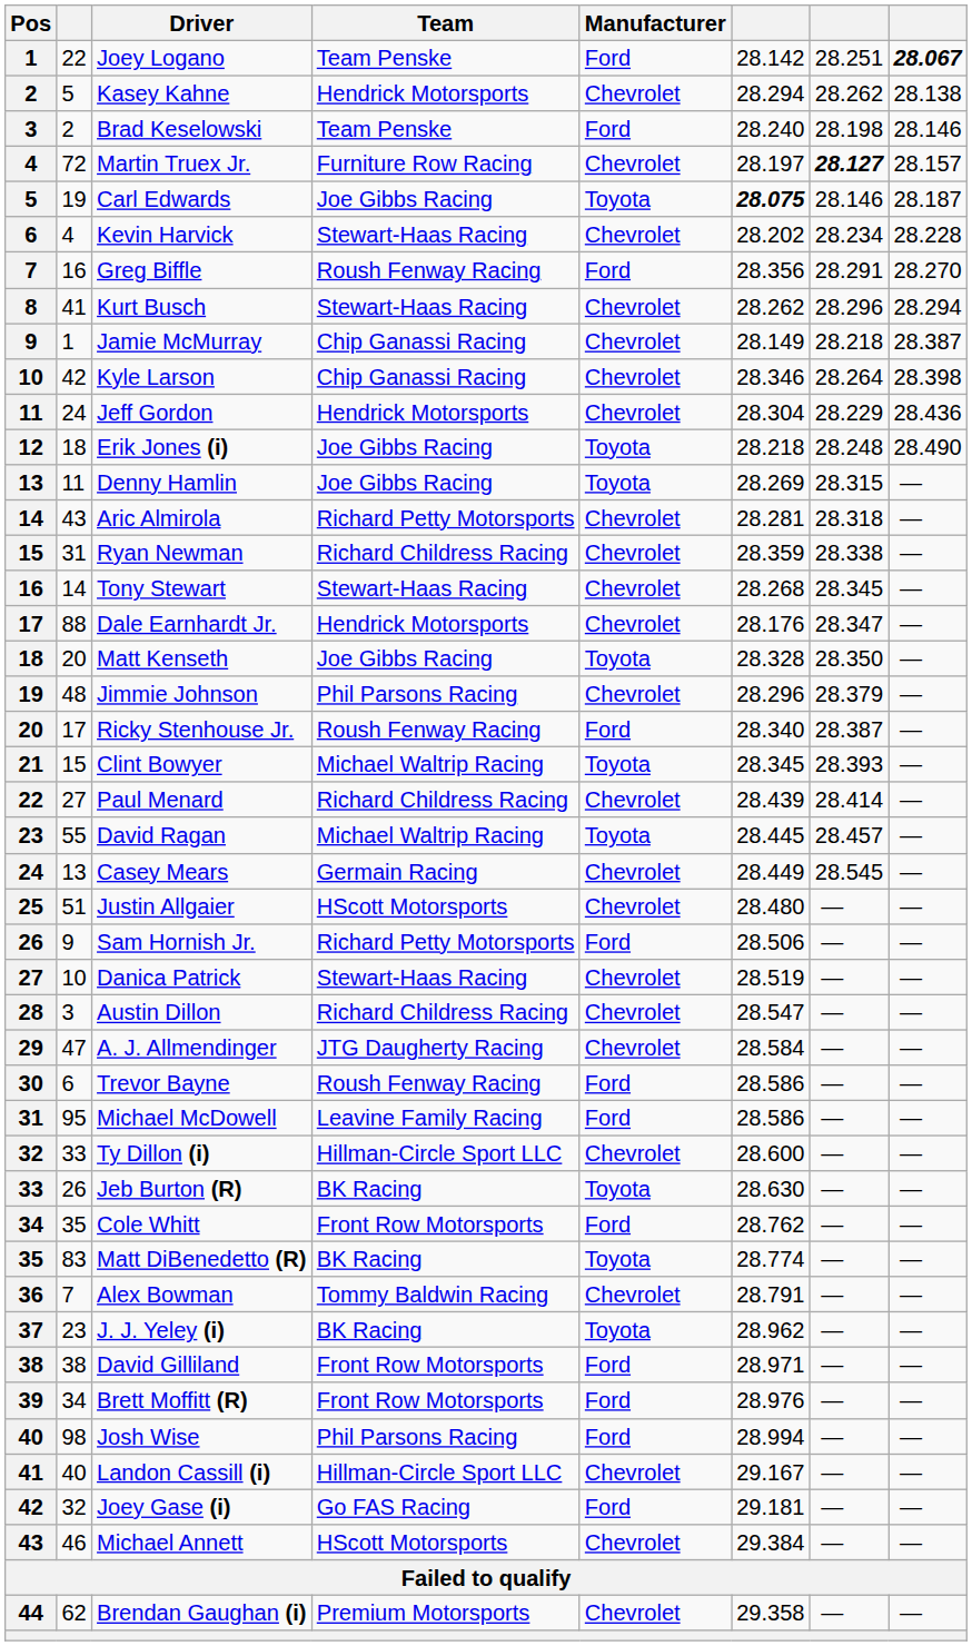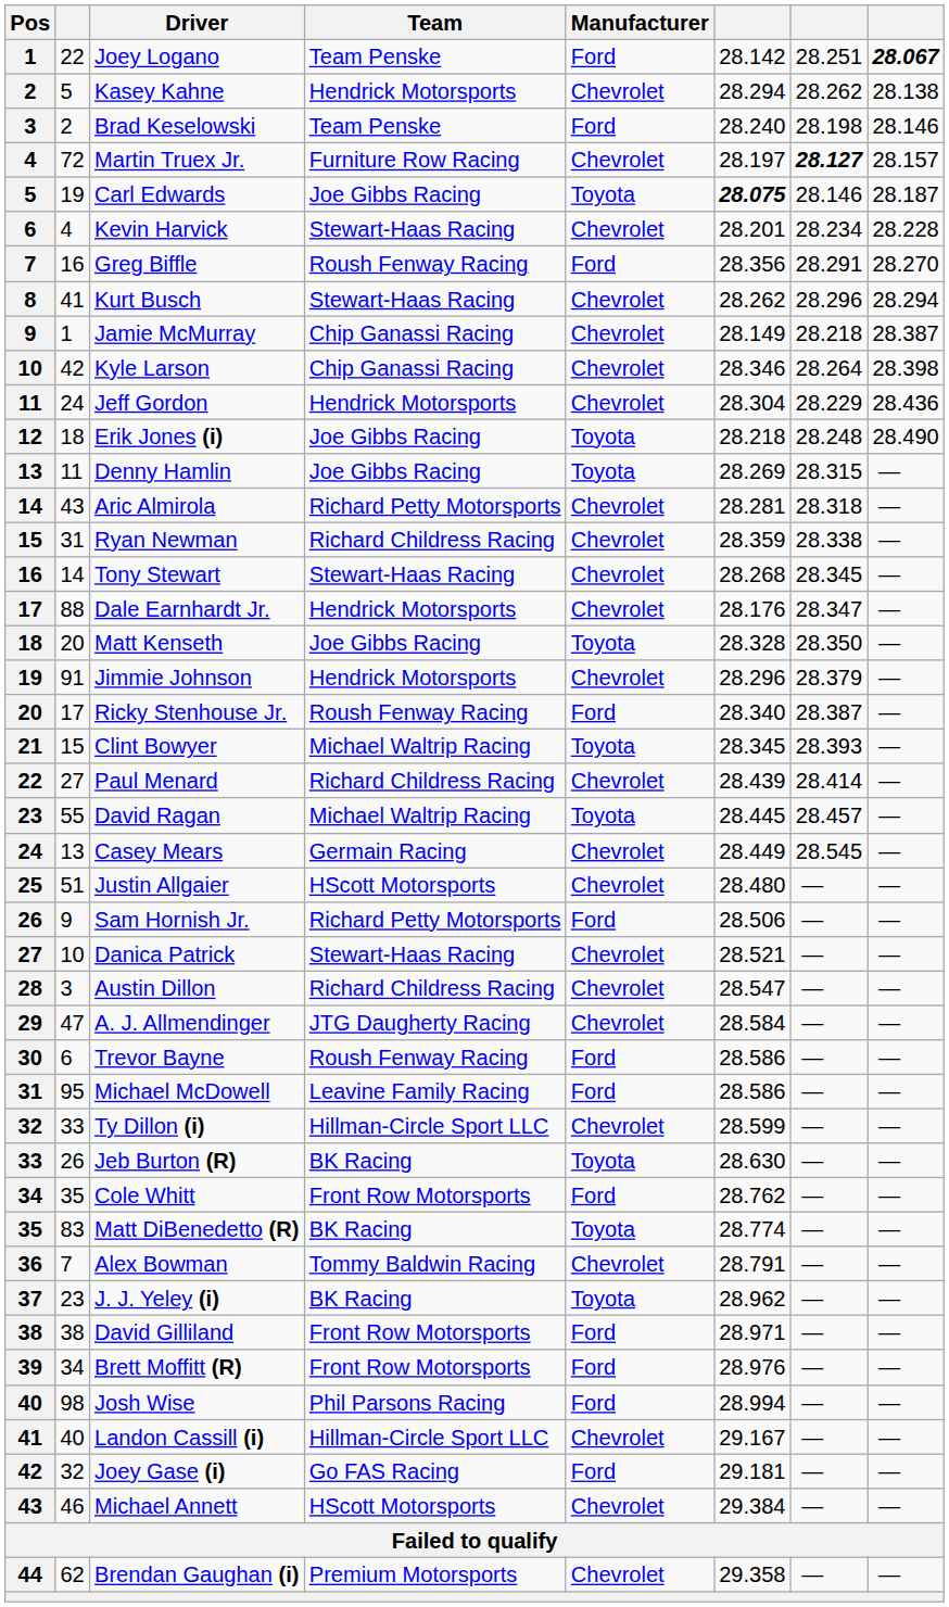Kevin Harvick | column 6: 28.202 -> 28.201
Jimmie Johnson | column 2: 48 -> 91
Jimmie Johnson | Team: Phil Parsons Racing -> Hendrick Motorsports
Danica Patrick | column 6: 28.519 -> 28.521
Ty Dillon (i) | column 6: 28.600 -> 28.599
